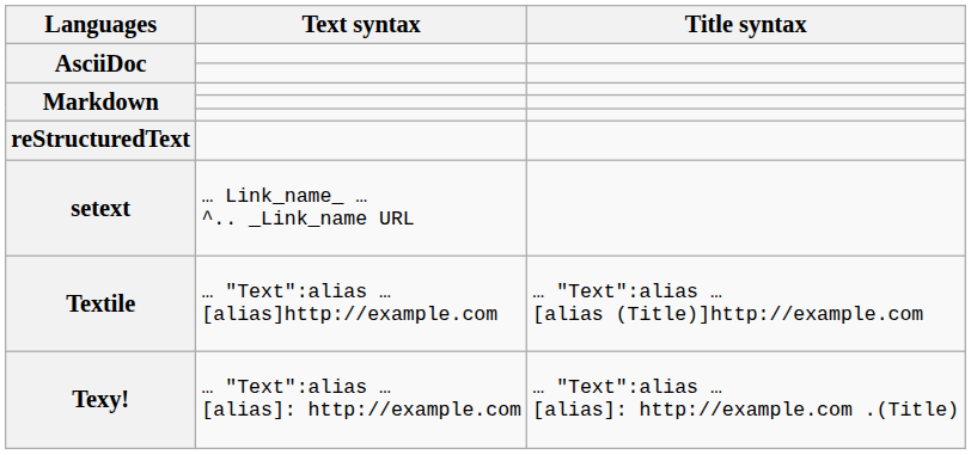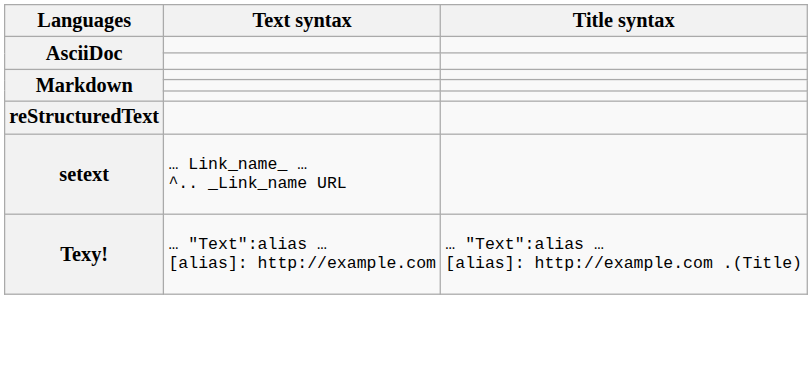- row: Textile | … "Text":alias … [alias]http://example.com | … "Text":alias … [alias (Title)]http://example.com
